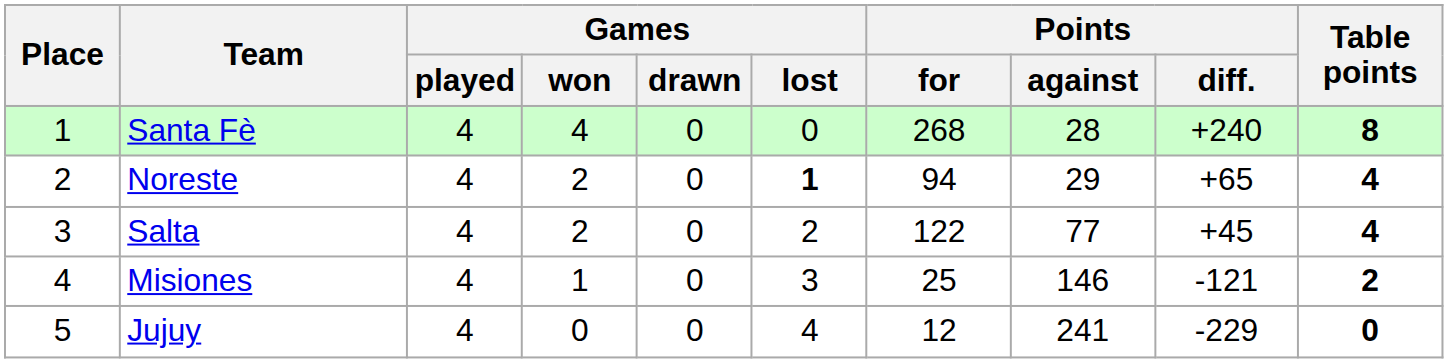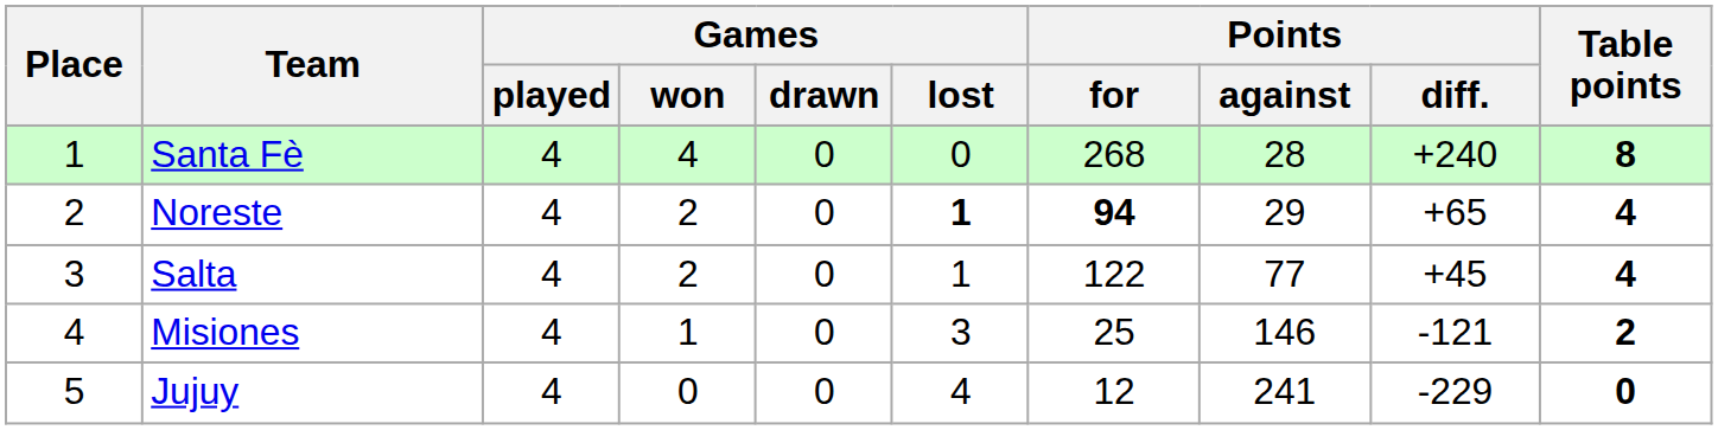Noreste | Points / for: normal -> bold
Salta | Games / lost: 2 -> 1
